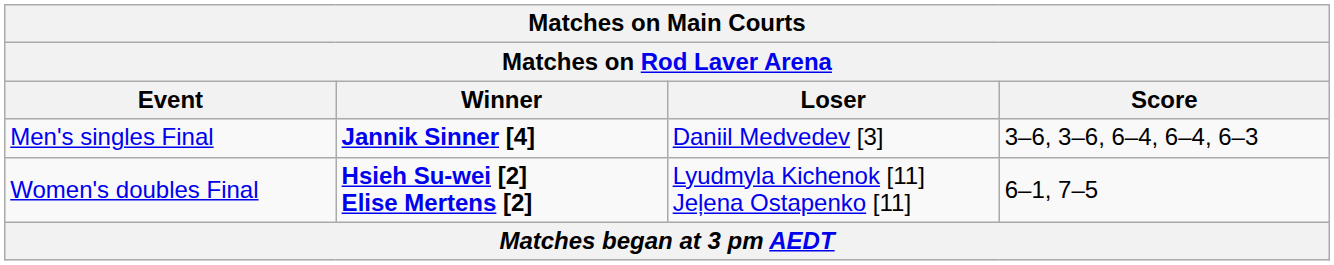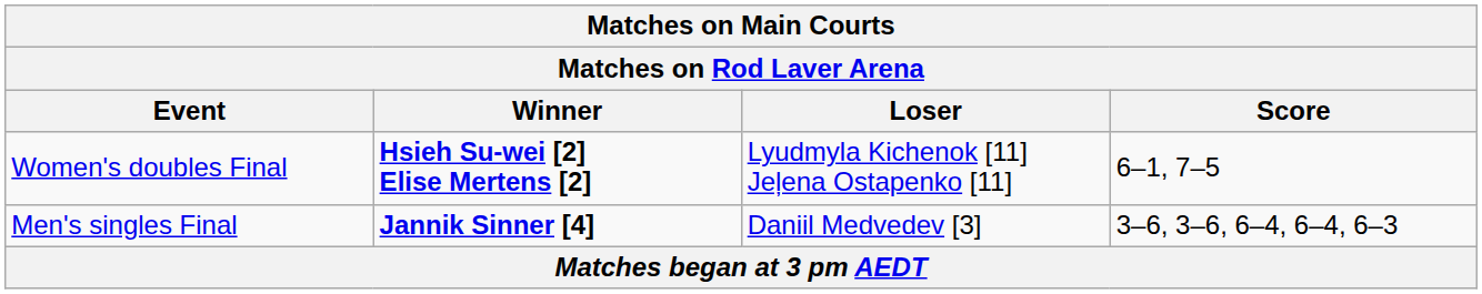rows swapped: Women's doubles Final <-> Men's singles Final
